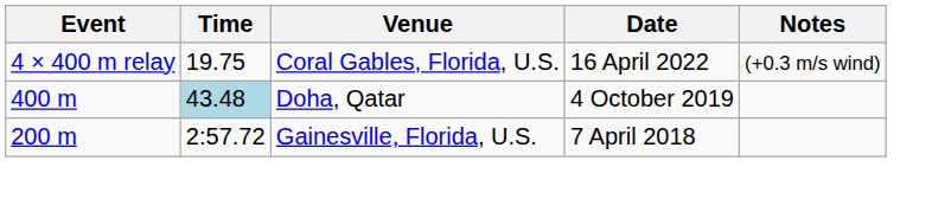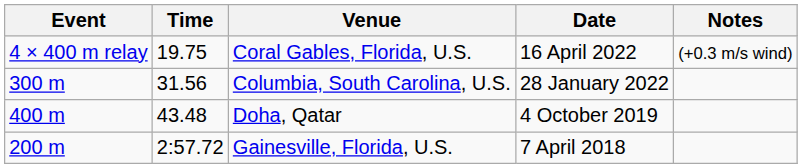+ row: 300 m | 31.56 | Columbia, South Carolina, U.S. | 28 January 2022
Doha, Qatar | Time: lightblue background -> no background
